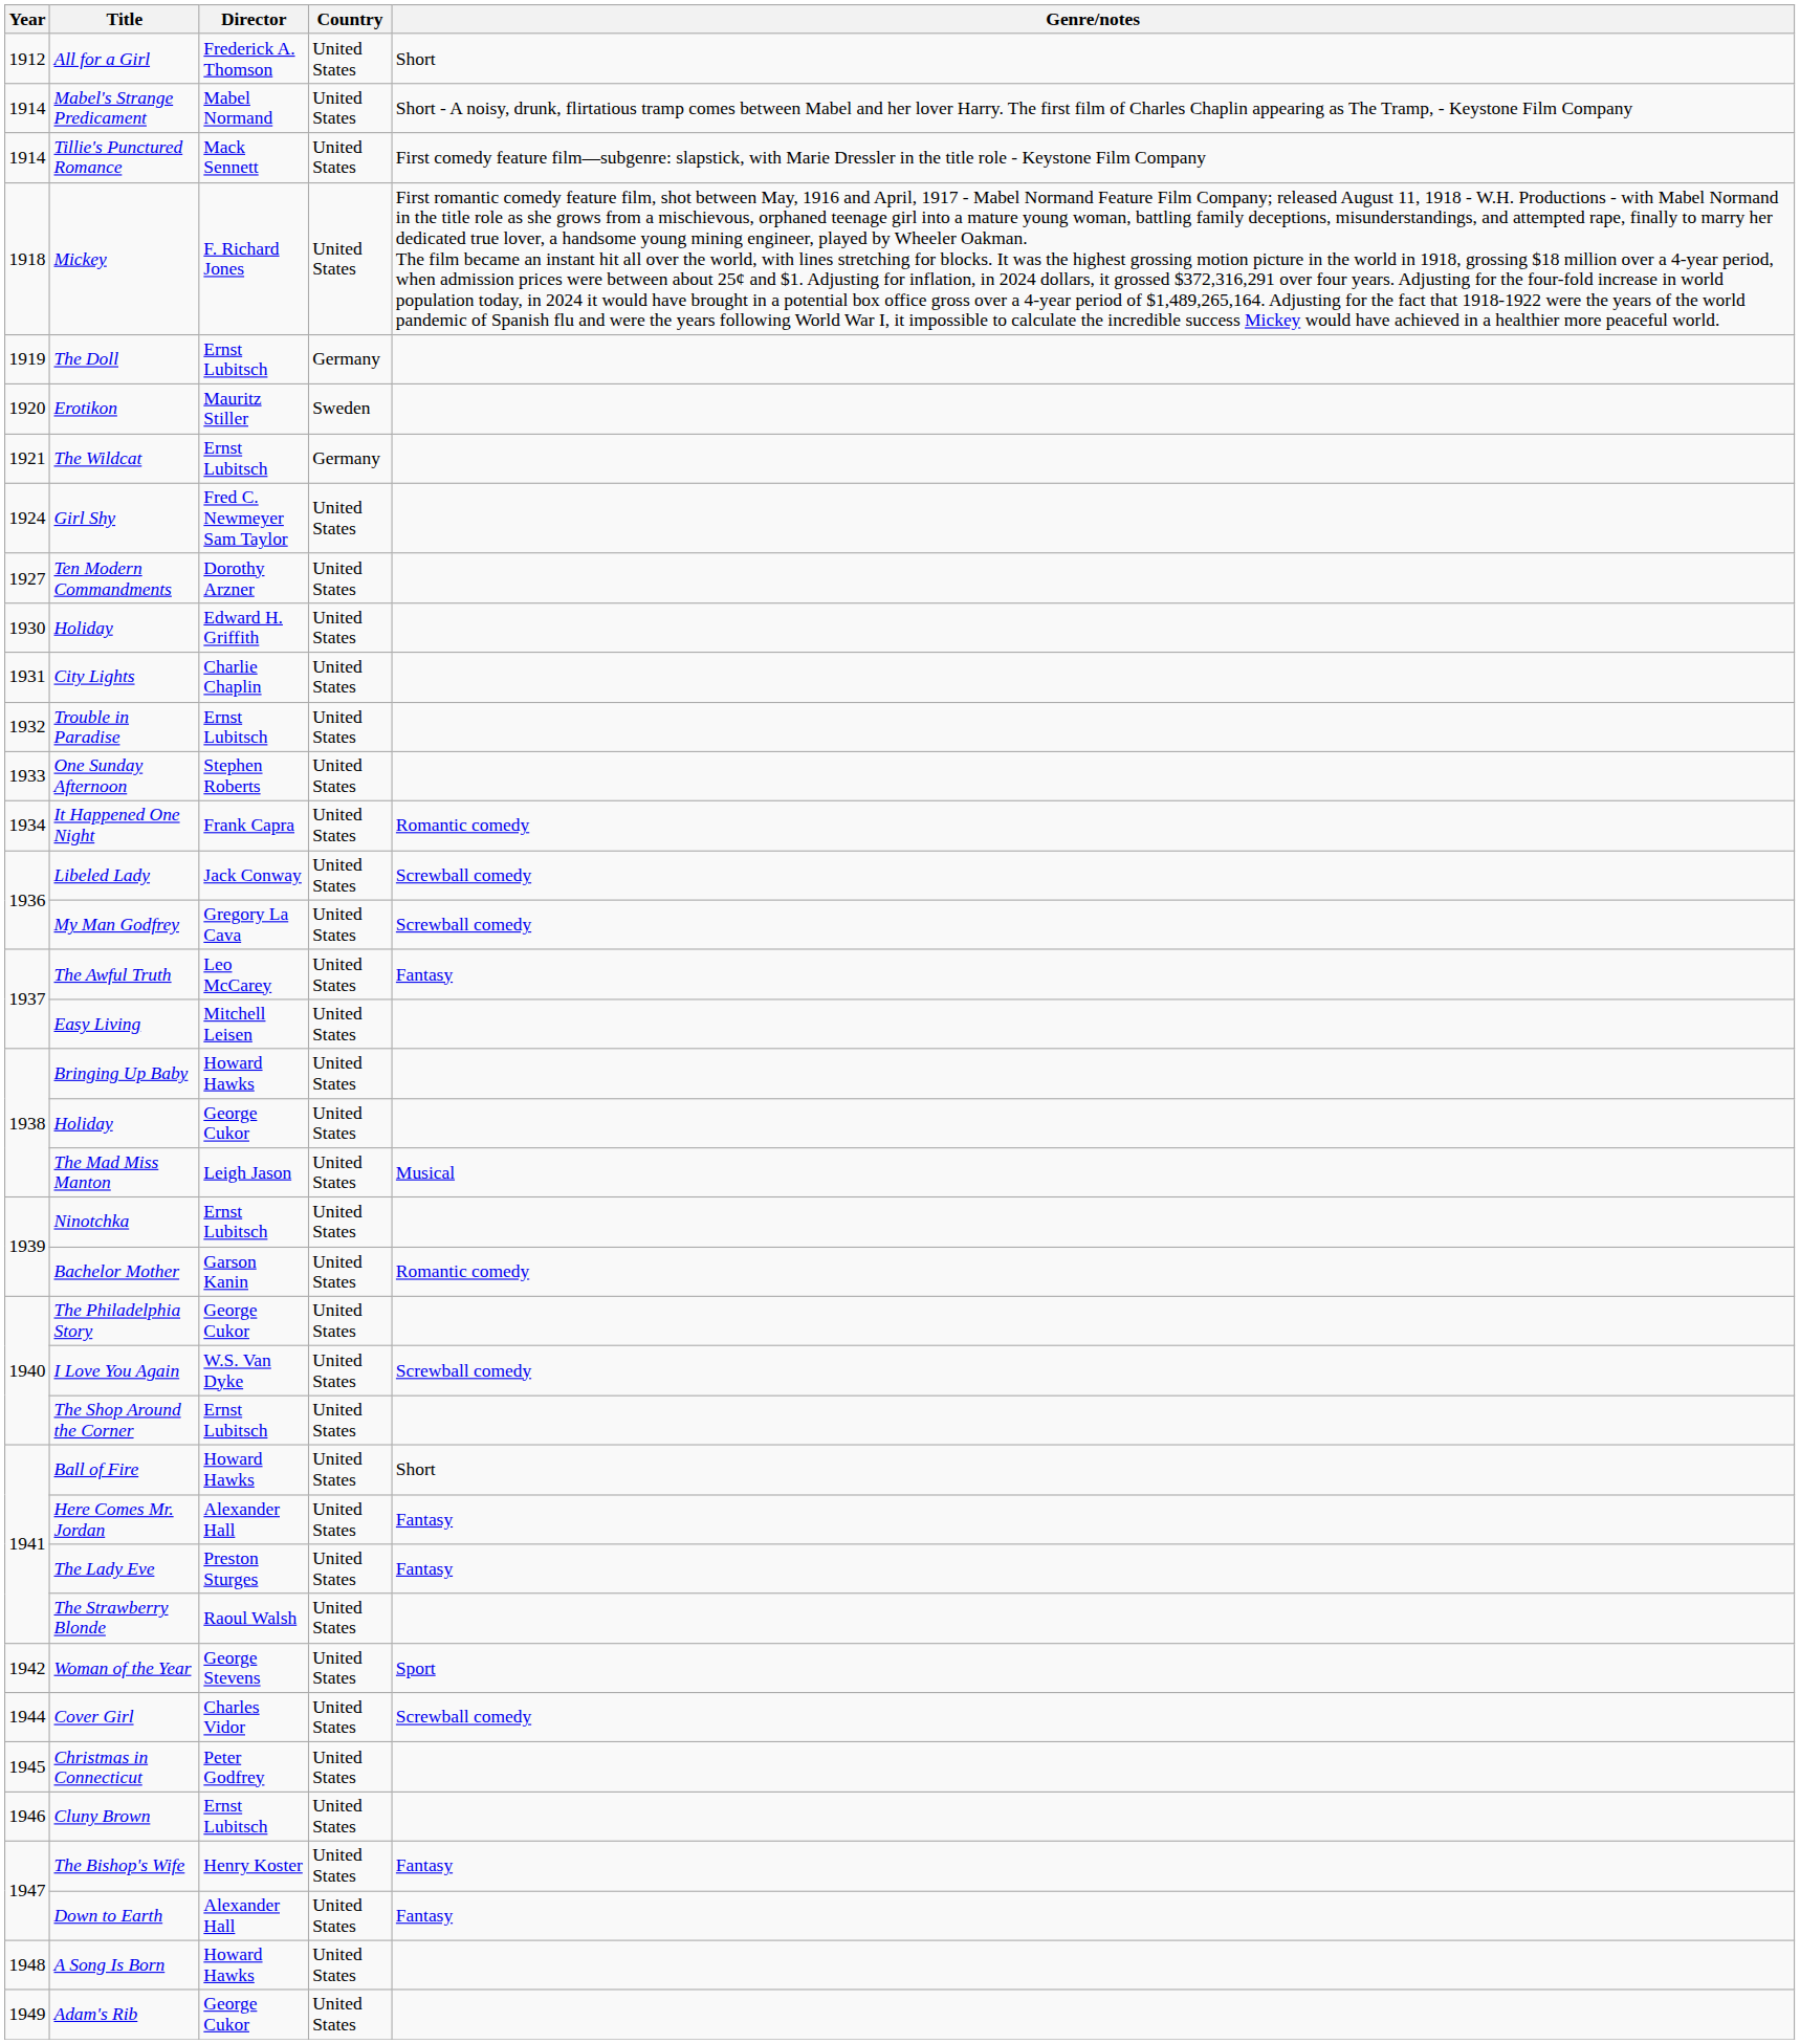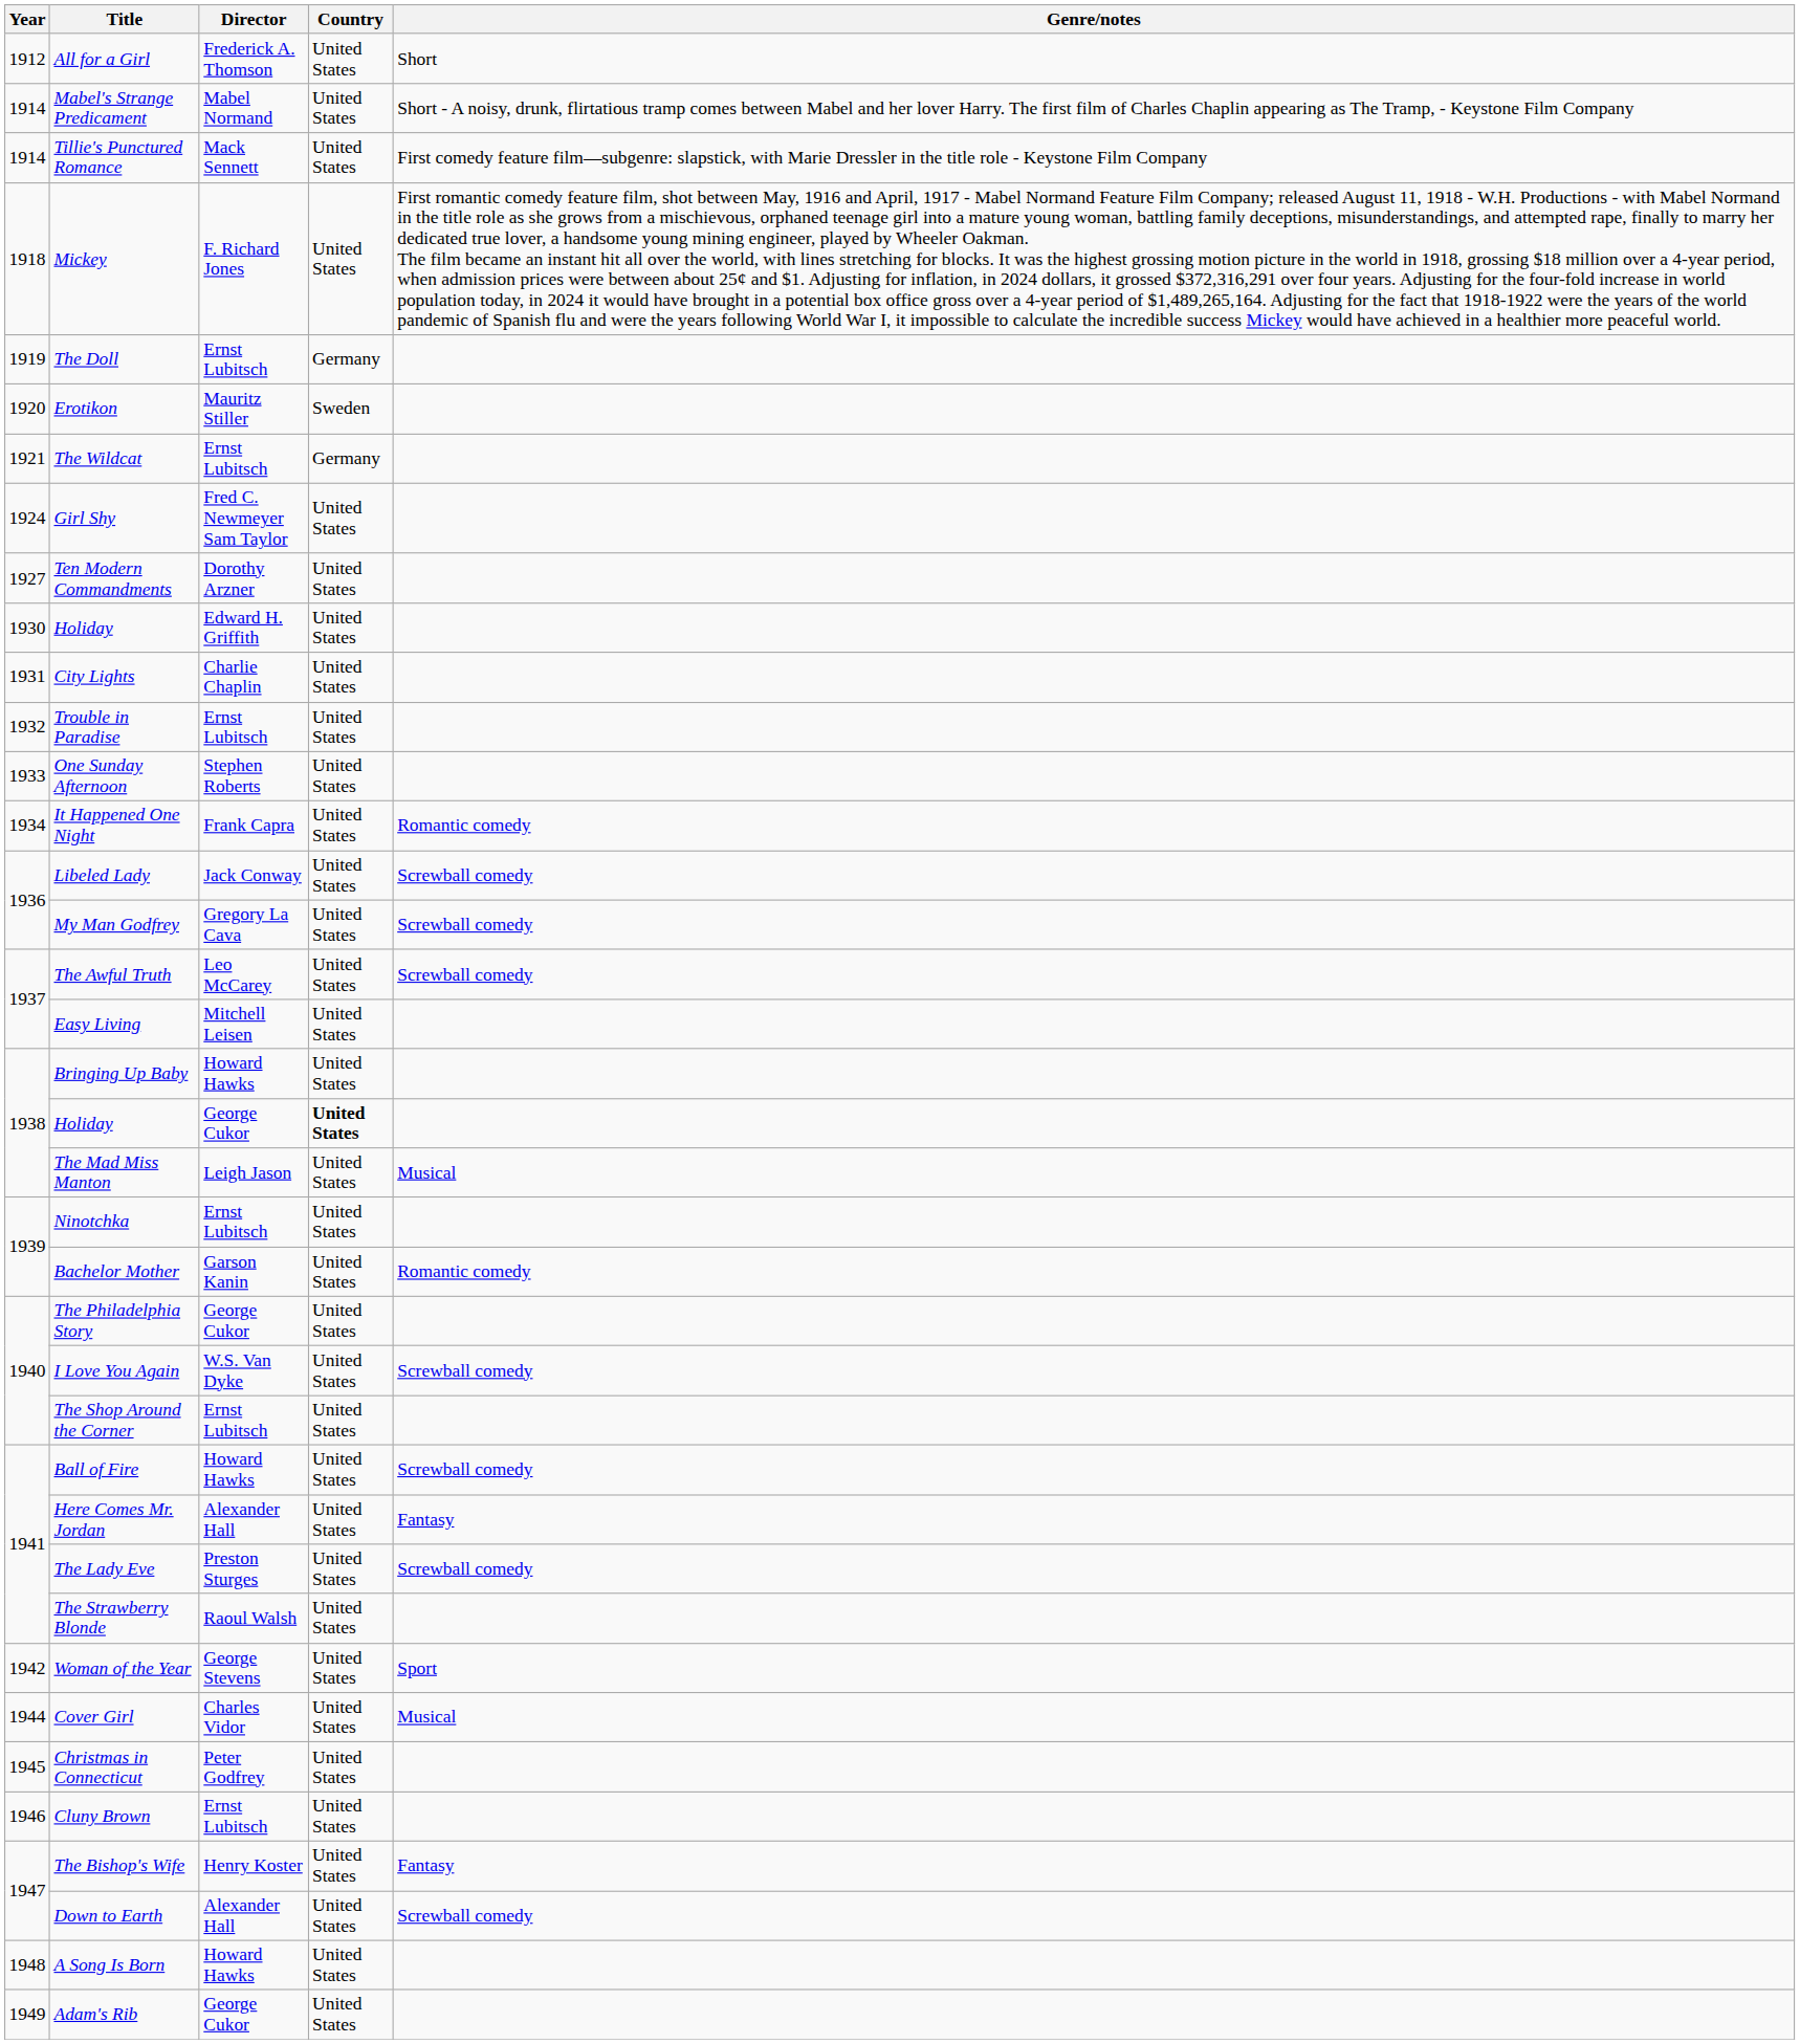The Awful Truth | Genre/notes: Fantasy -> Screwball comedy
Holiday / George Cukor | Country: normal -> bold
Ball of Fire | Genre/notes: Short -> Screwball comedy
The Lady Eve | Genre/notes: Fantasy -> Screwball comedy
Cover Girl | Genre/notes: Screwball comedy -> Musical
Down to Earth | Genre/notes: Fantasy -> Screwball comedy
